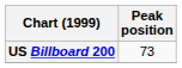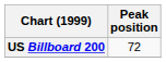US Billboard 200 | Peak position: 73 -> 72
